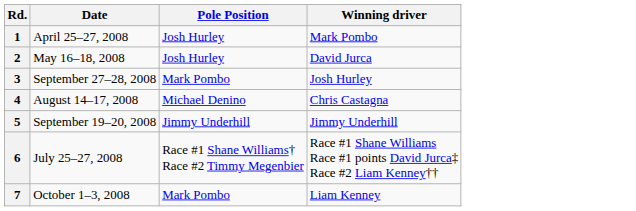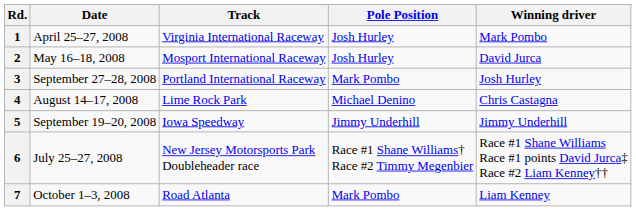+ column: Track | Virginia International Raceway | Mosport International Raceway | Portland International Raceway | Lime Rock Park | Iowa Speedway | New Jersey Motorsports Park Doubleheader race | Road Atlanta
